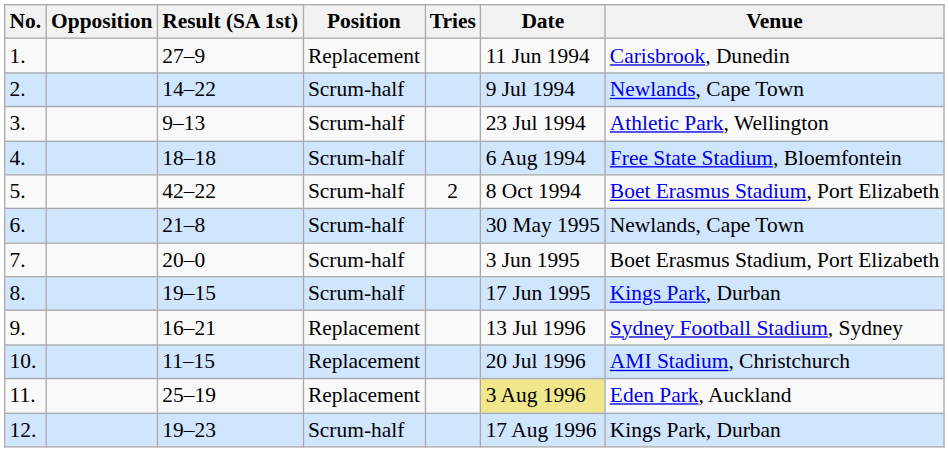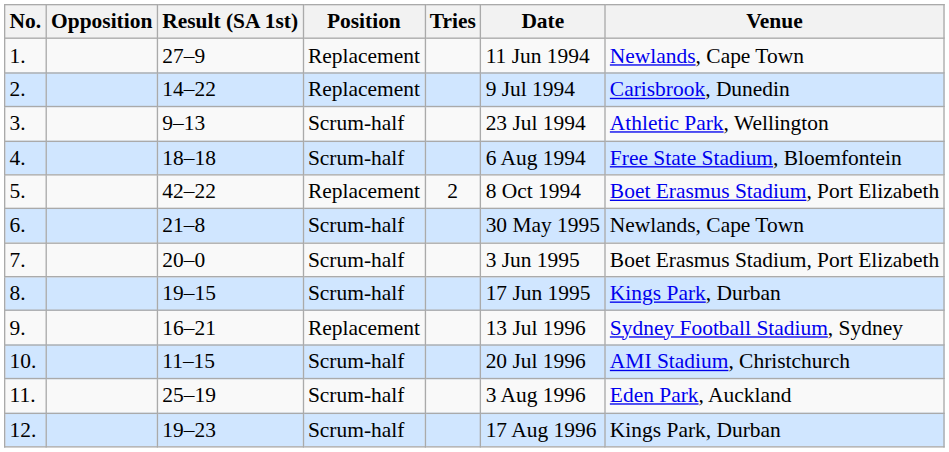1. | Venue: Carisbrook, Dunedin -> Newlands, Cape Town
2. | Position: Scrum-half -> Replacement
2. | Venue: Newlands, Cape Town -> Carisbrook, Dunedin
5. | Position: Scrum-half -> Replacement
10. | Position: Replacement -> Scrum-half
11. | Position: Replacement -> Scrum-half
11. | Date: khaki background -> no background
